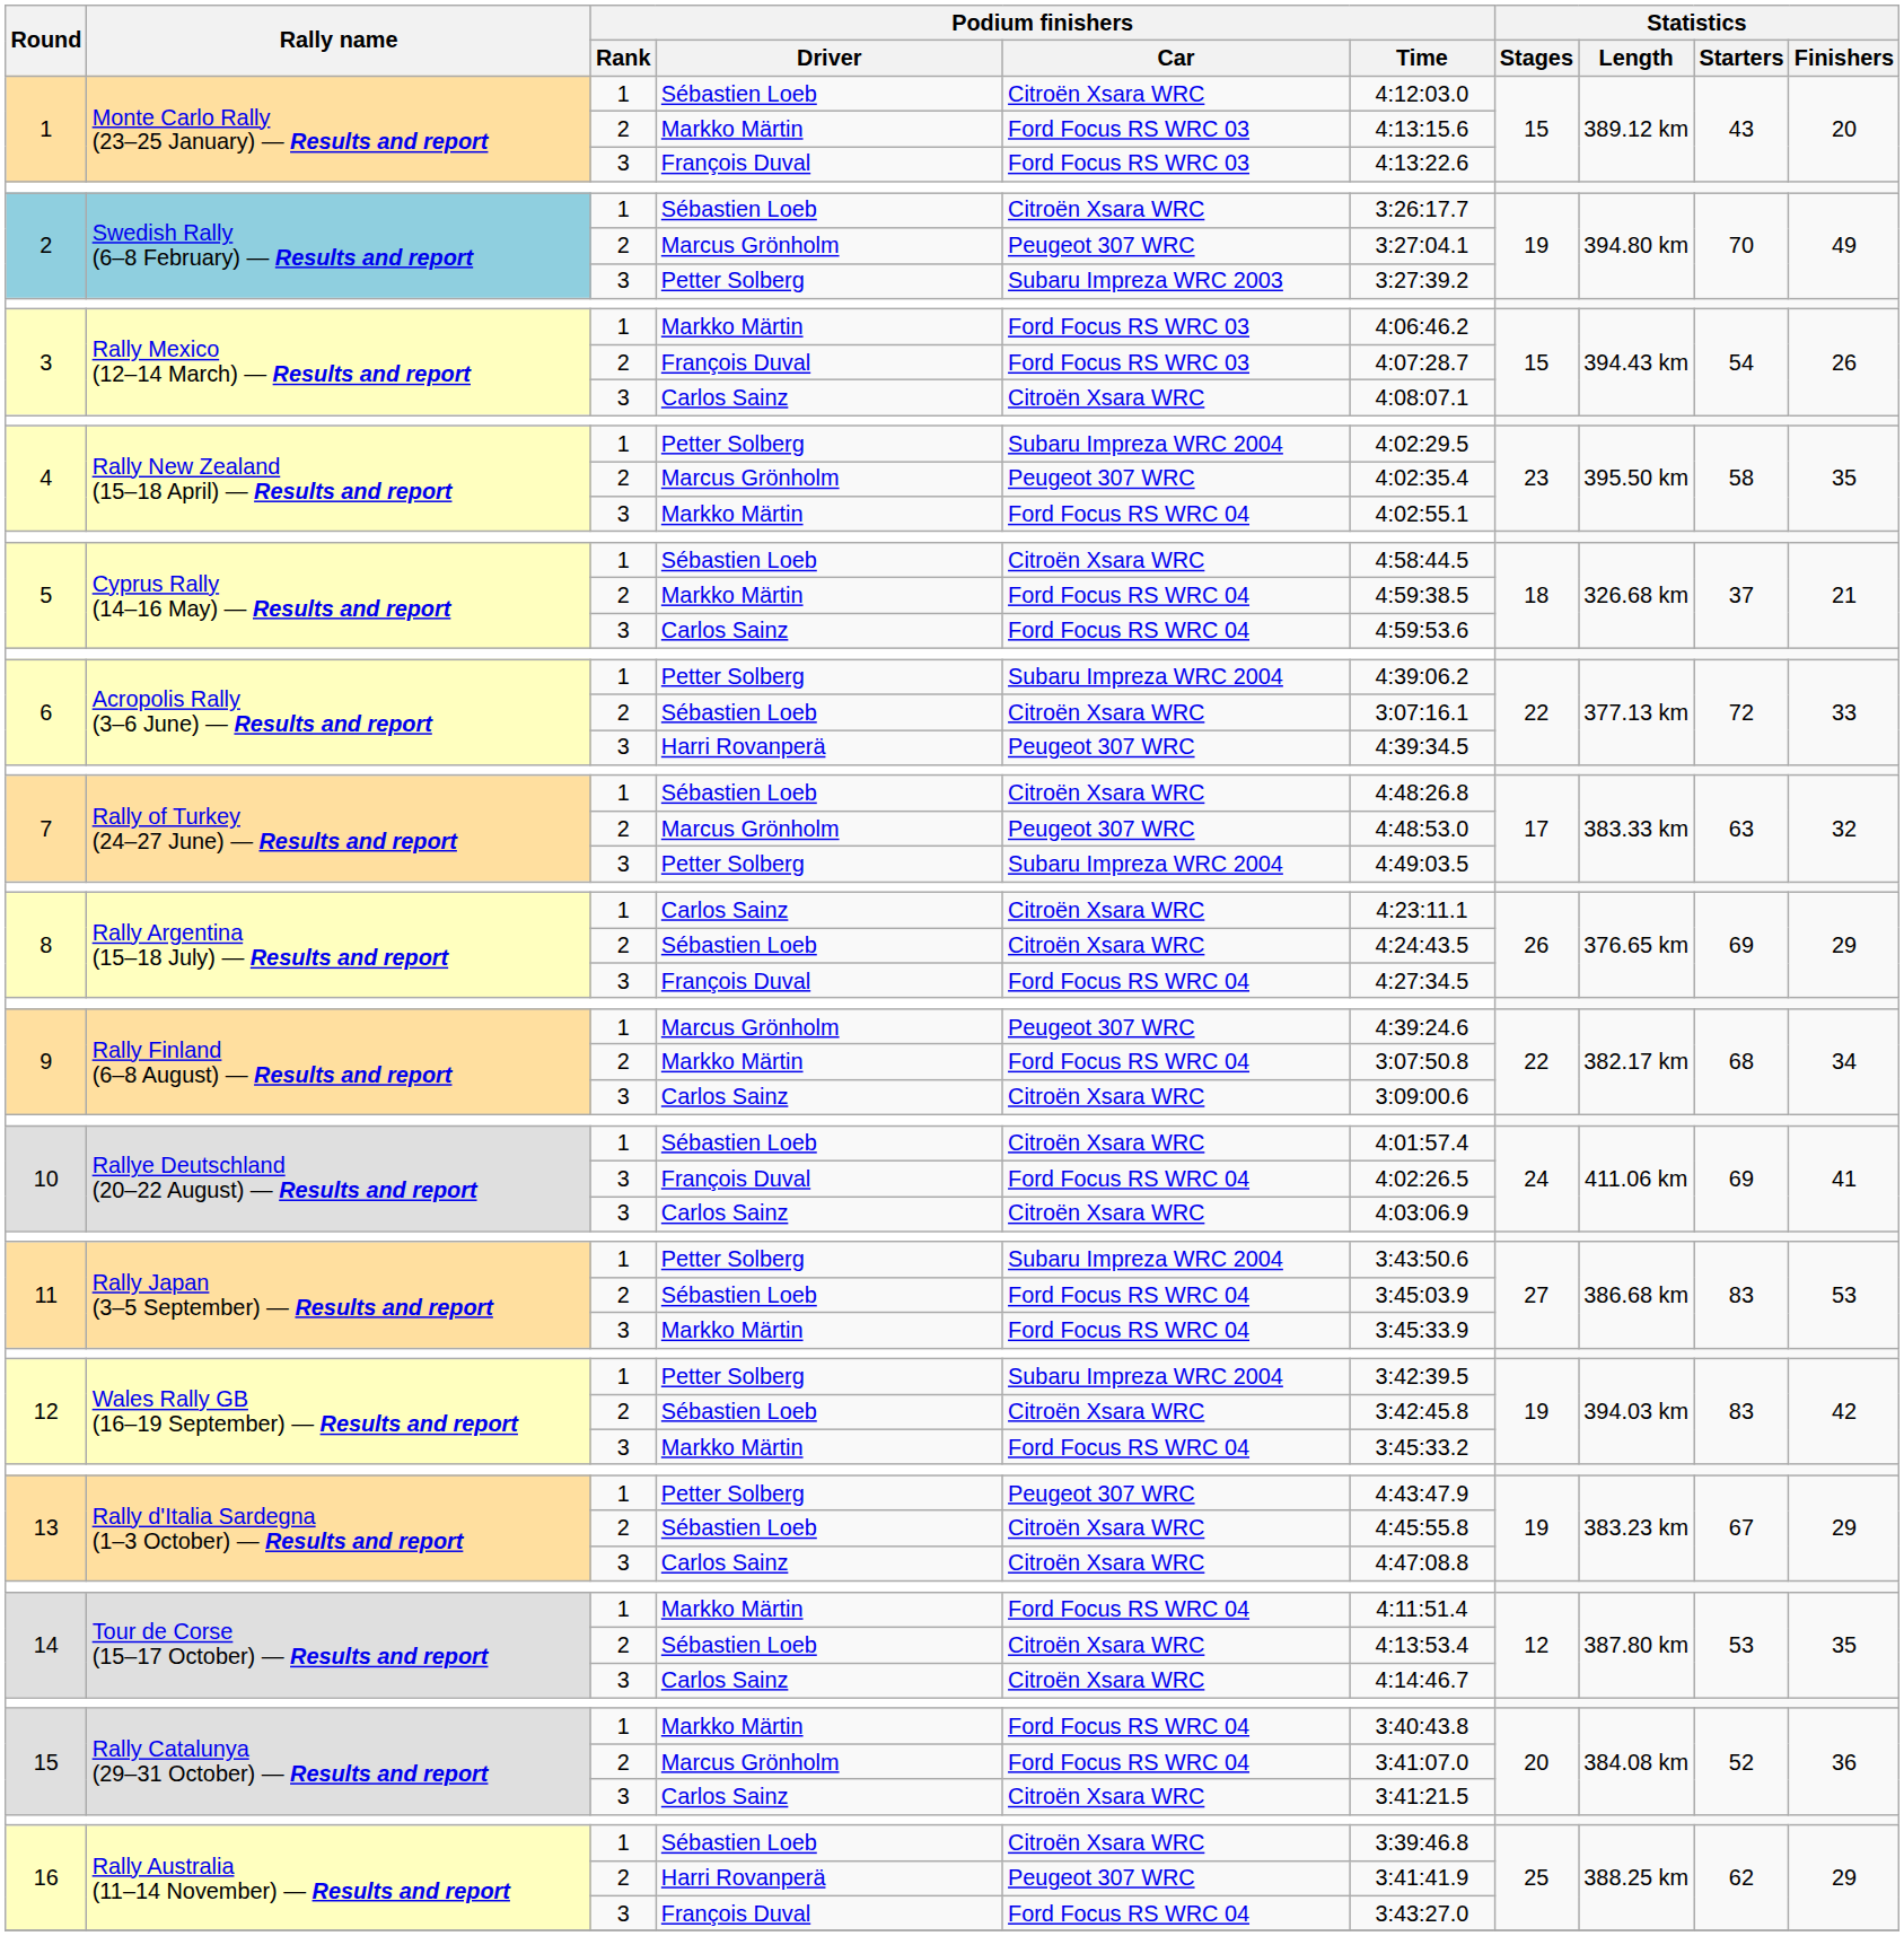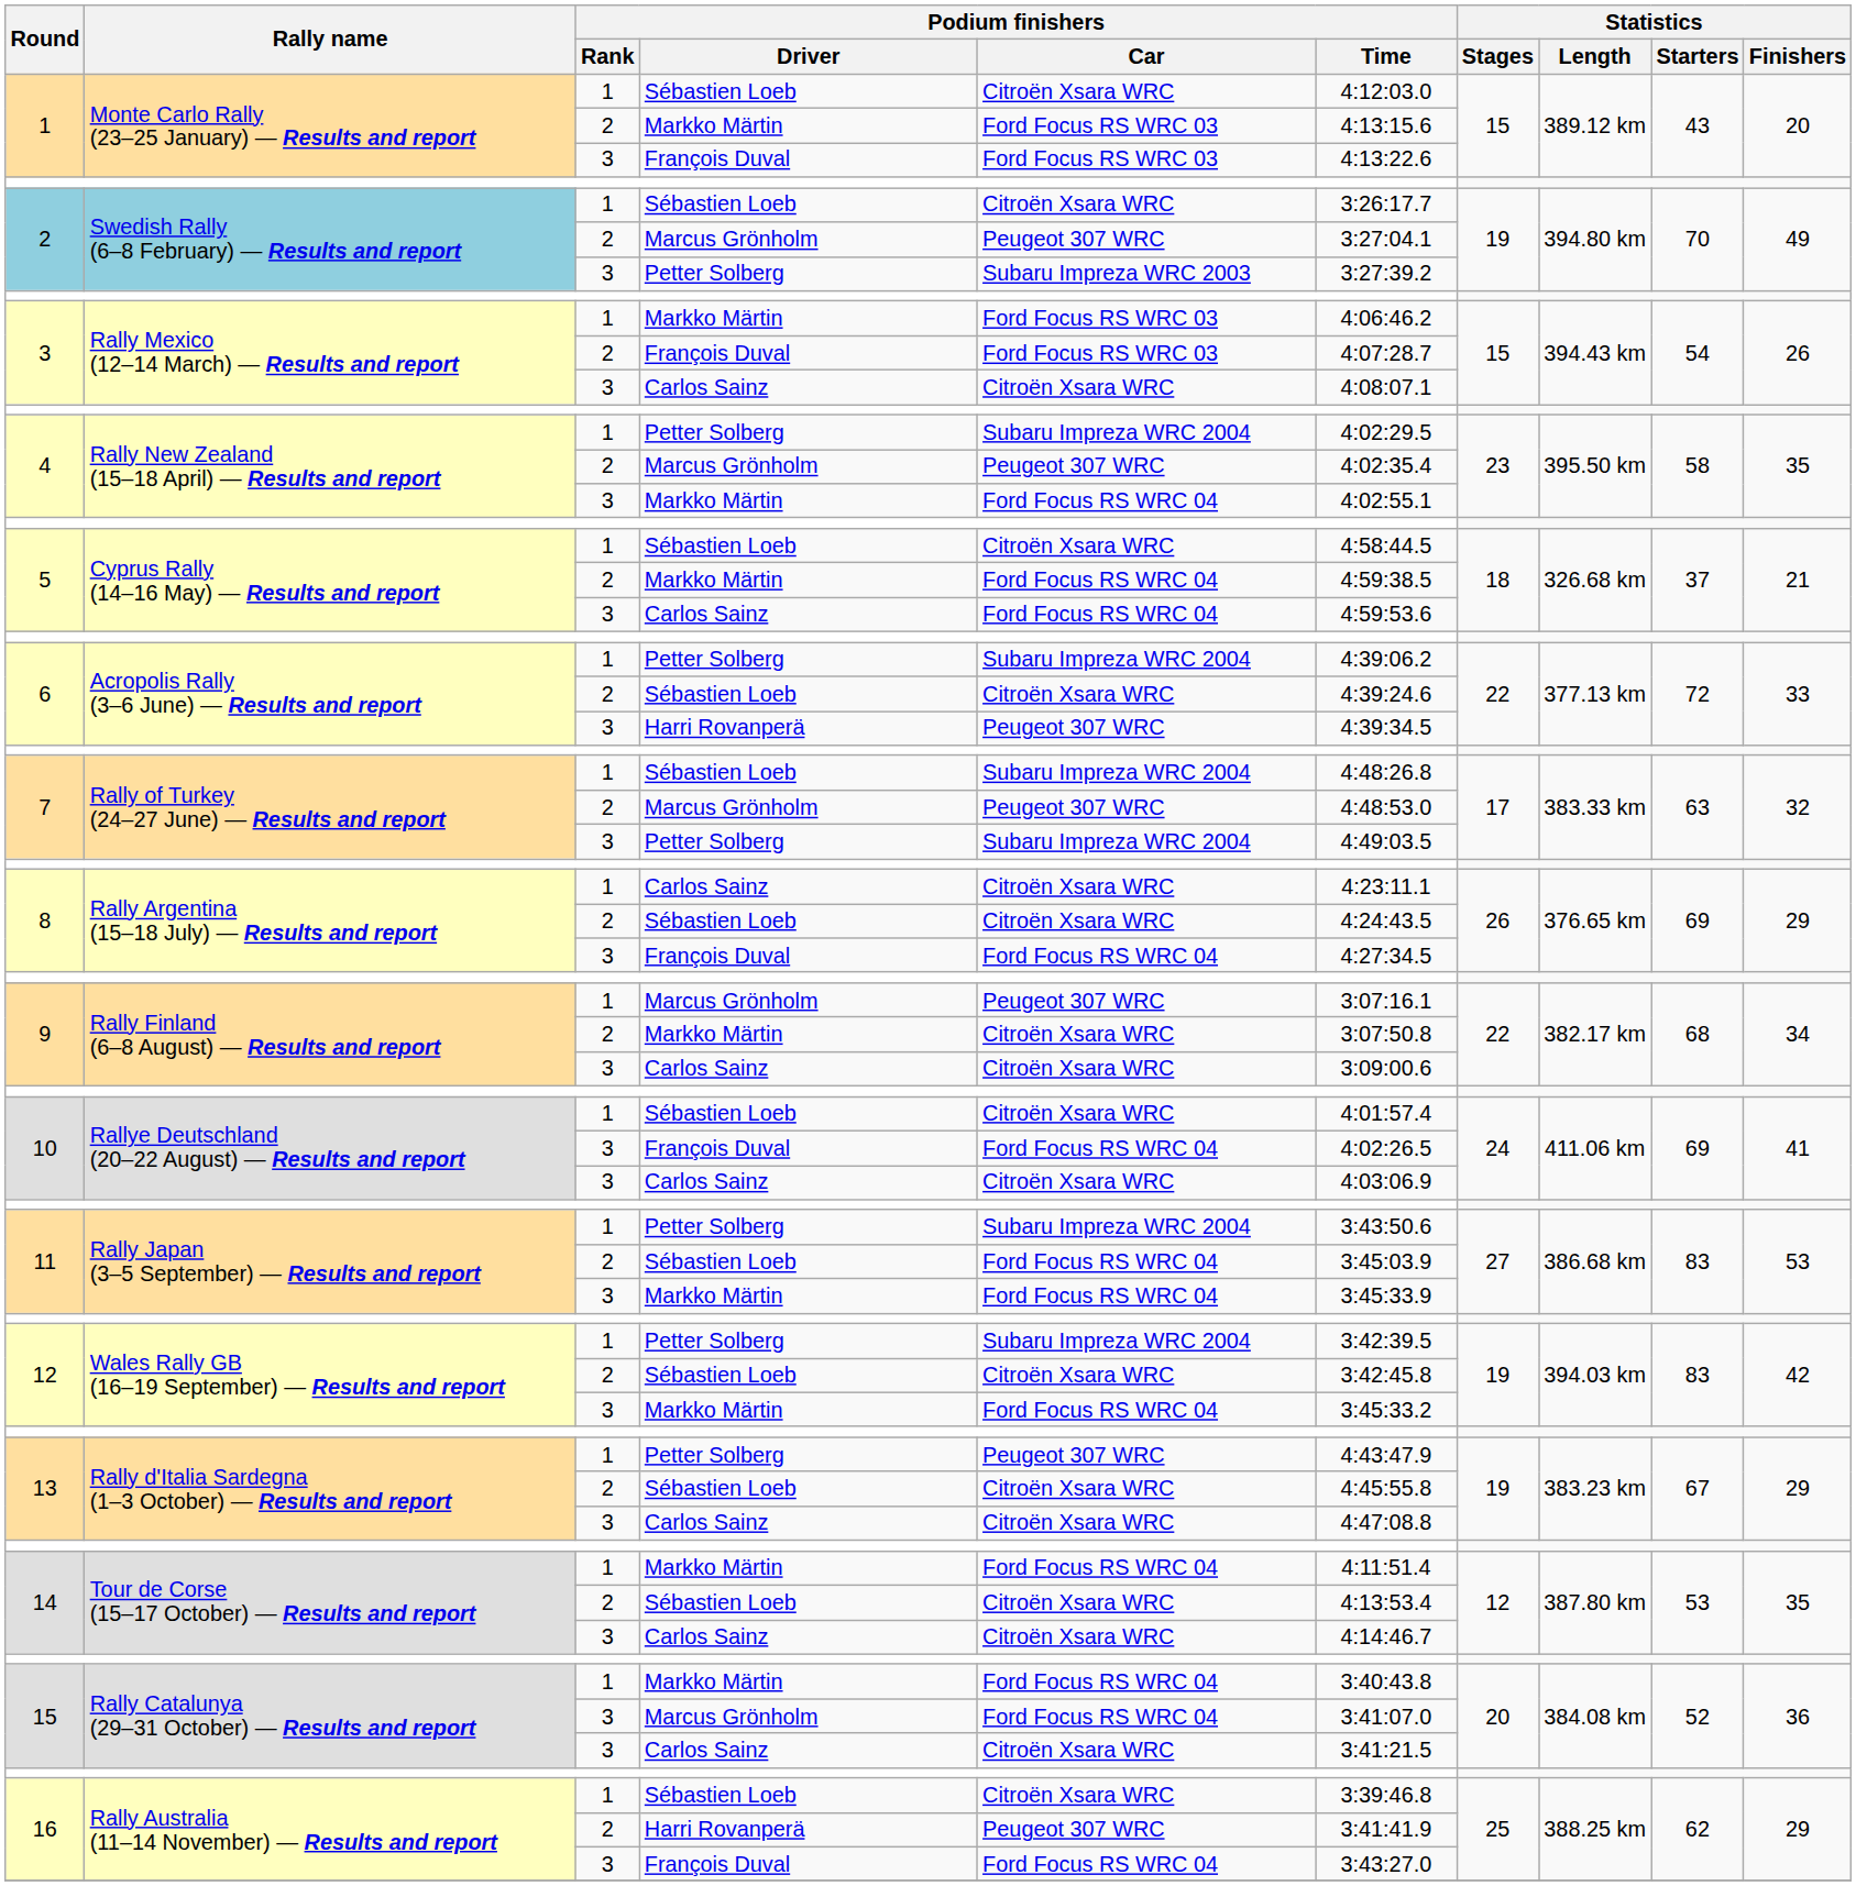6 / Sébastien Loeb | Podium finishers / Time: 3:07:16.1 -> 4:39:24.6
7 / Sébastien Loeb | Podium finishers / Car: Citroën Xsara WRC -> Subaru Impreza WRC 2004
9 / Marcus Grönholm | Podium finishers / Time: 4:39:24.6 -> 3:07:16.1
9 / Markko Märtin | Podium finishers / Car: Ford Focus RS WRC 04 -> Citroën Xsara WRC
15 / Marcus Grönholm | Podium finishers / Rank: 2 -> 3
